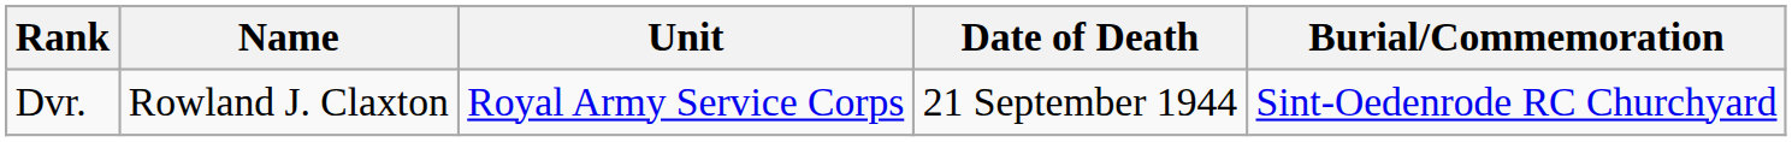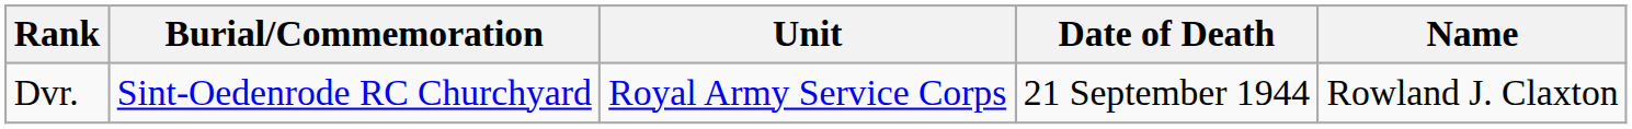columns swapped: Name <-> Burial/Commemoration
